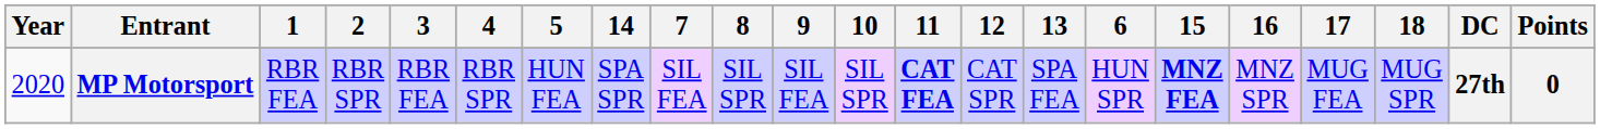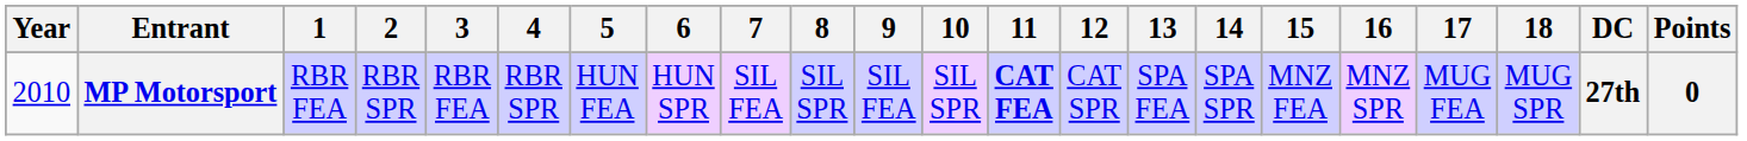columns swapped: 6 <-> 14
MP Motorsport | Year: 2020 -> 2010
MP Motorsport | 15: bold -> normal
